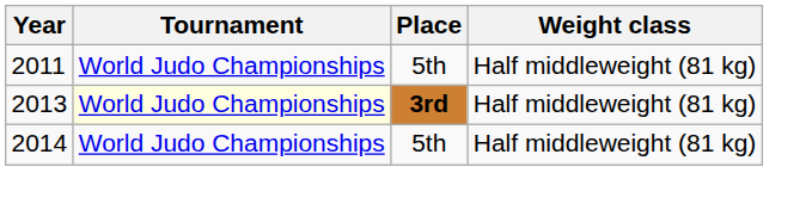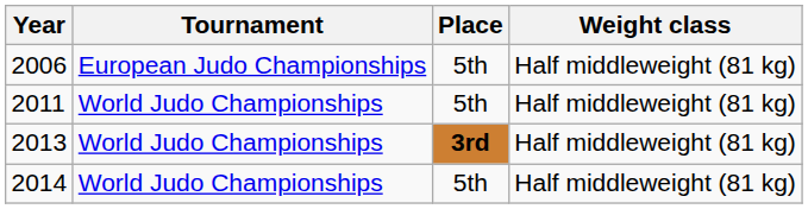+ row: 2006 | European Judo Championships | 5th | Half middleweight (81 kg)
2013 | Tournament: lightyellow background -> no background
